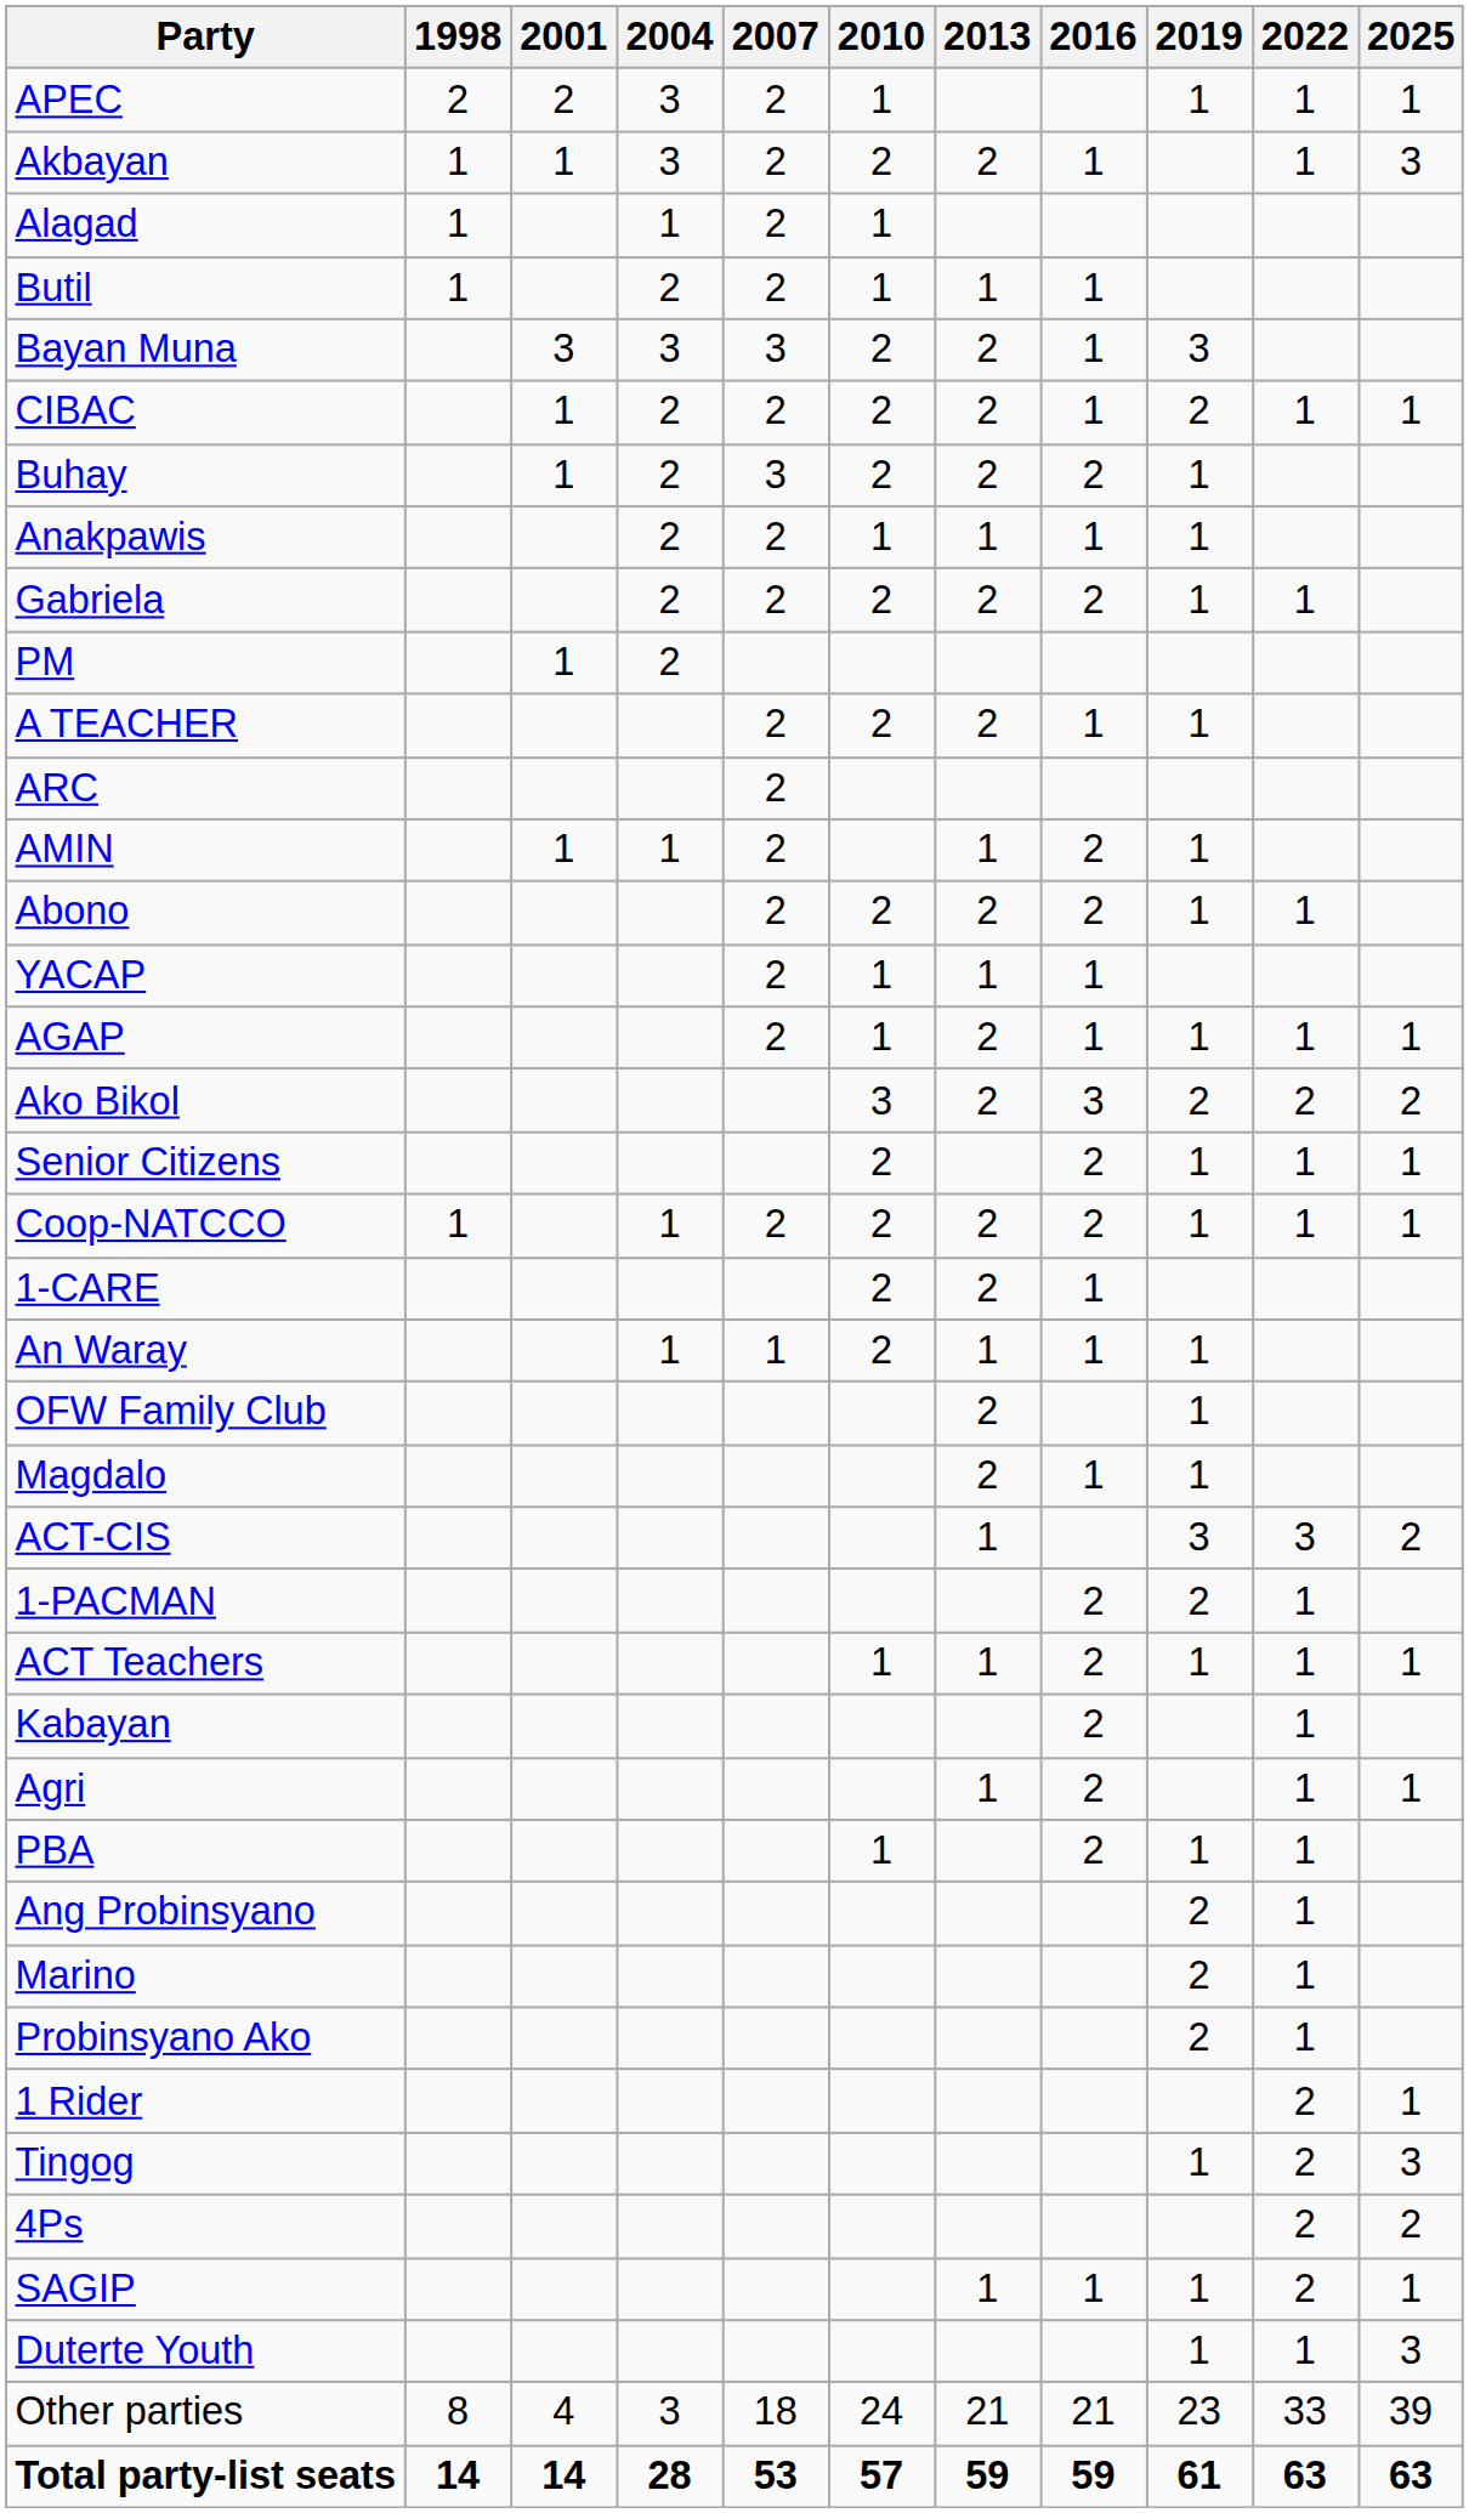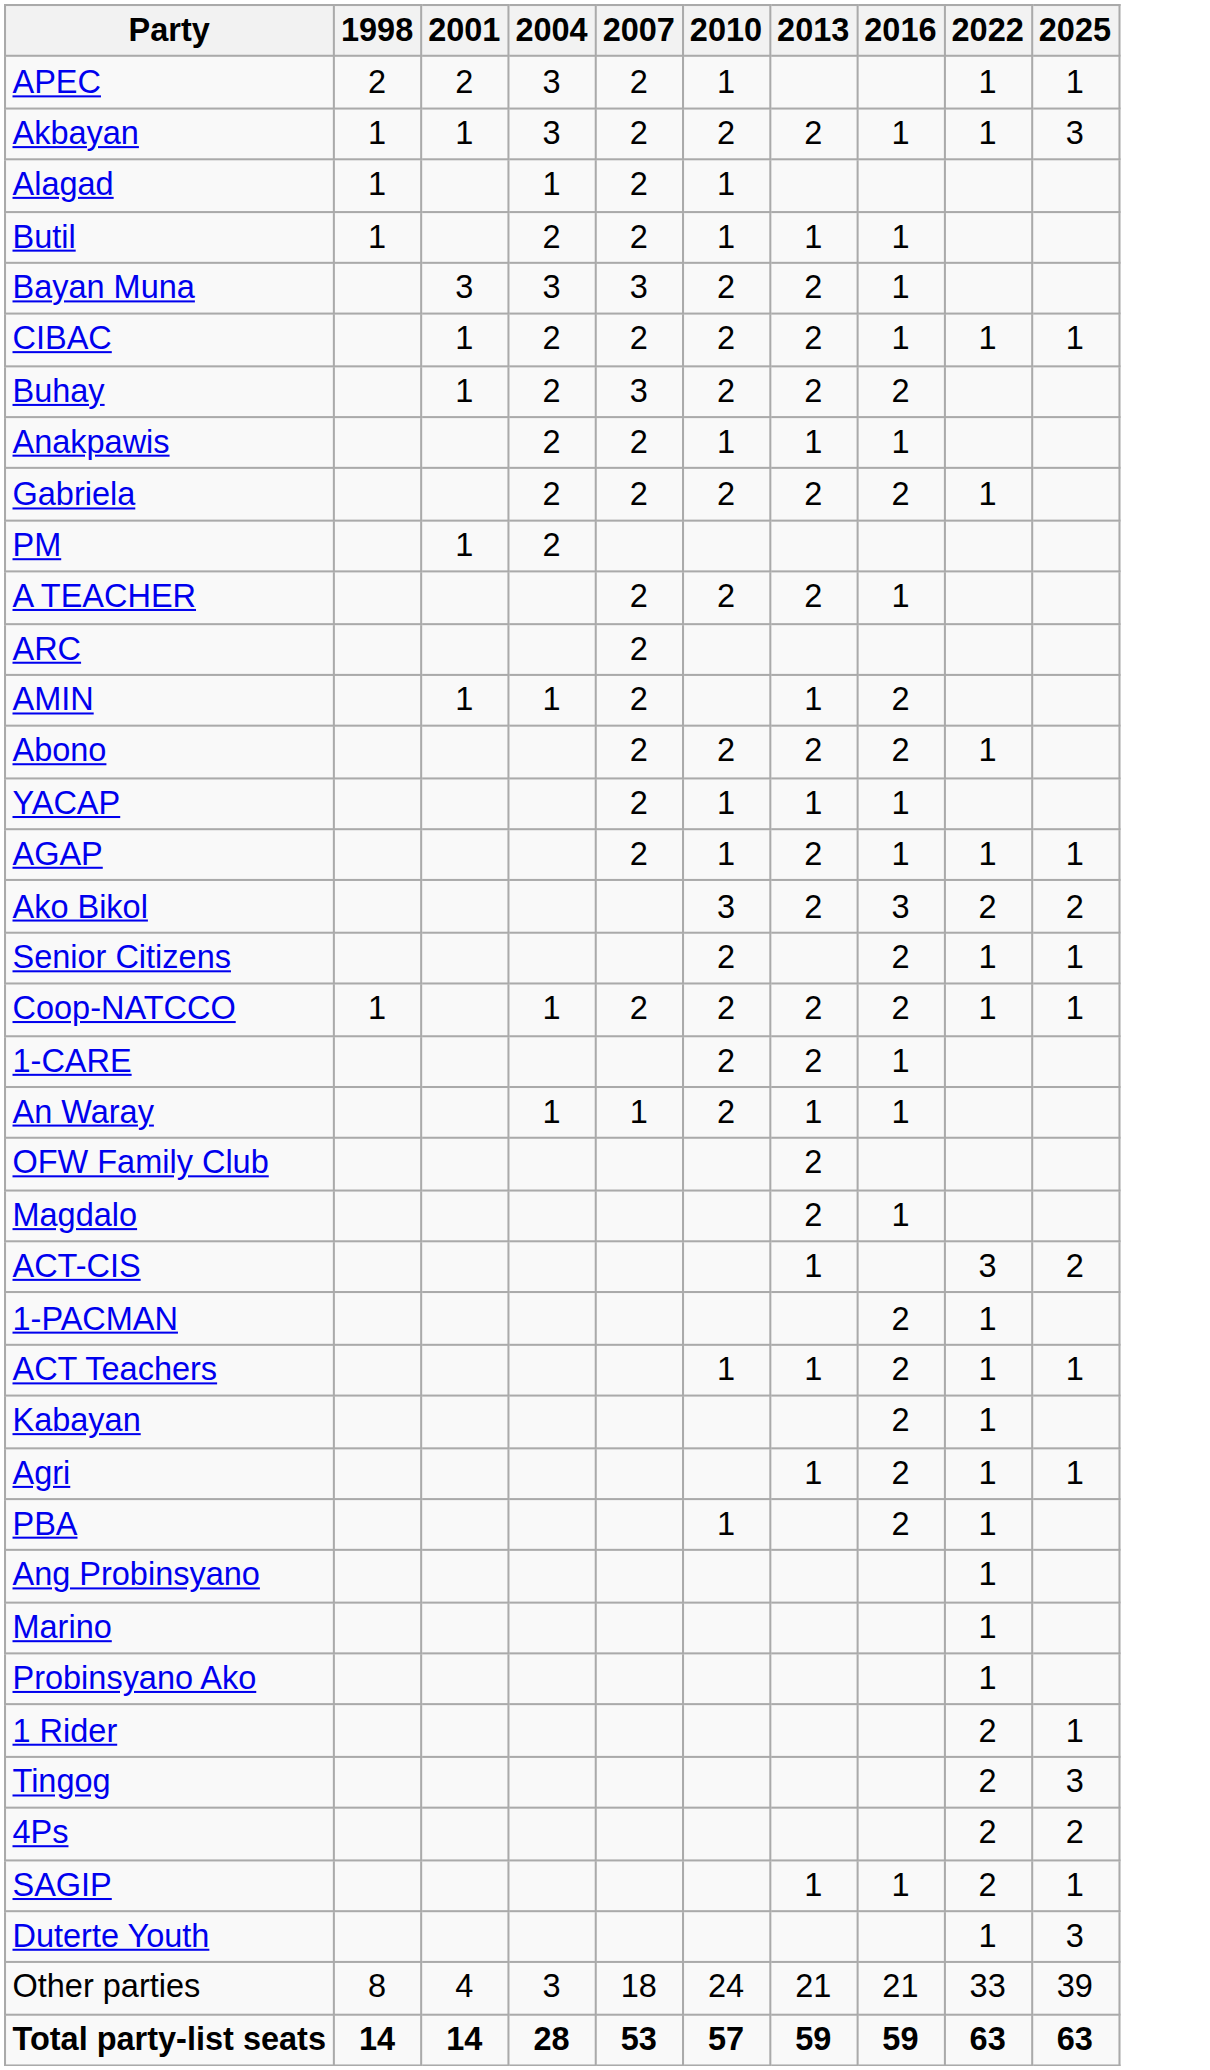- column: 2019 | 1 | 3 | 2 | 1 | 1 | 1 | 1 | 1 | 1 | 1 | 2 | 1 | 1 | 1 | 1 | 1 | 3 | 2 | 1 | 1 | 2 | 2 | 2 | 1 | 1 | 1 | 23 | 61
